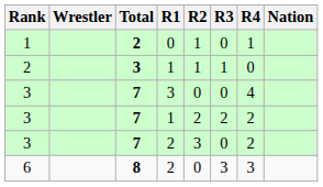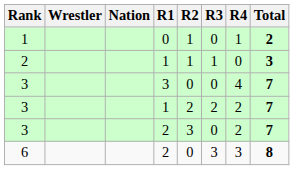columns swapped: Nation <-> Total
